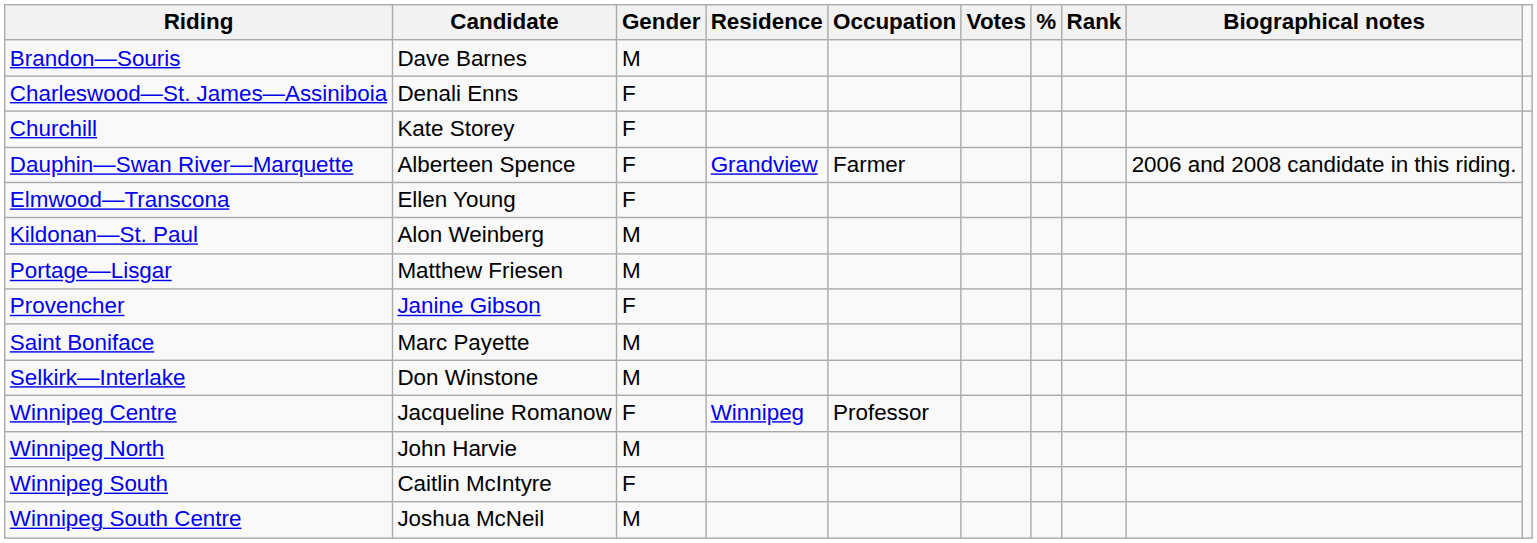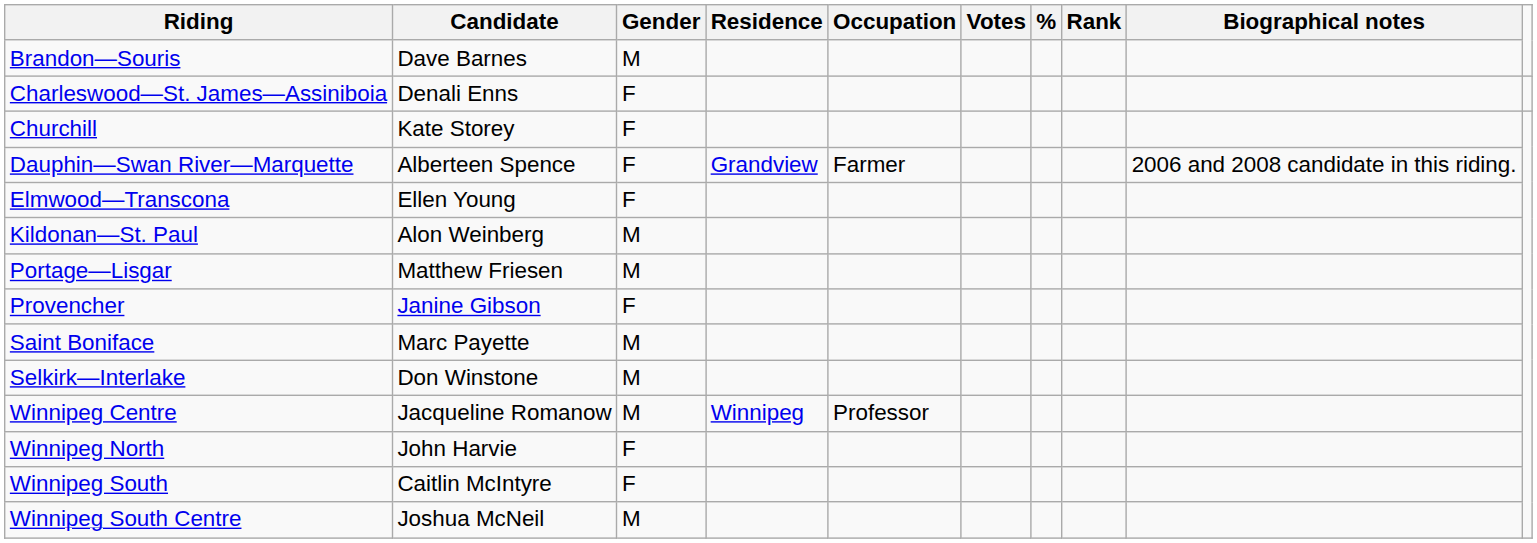Winnipeg Centre | Gender: F -> M
Winnipeg North | Gender: M -> F
